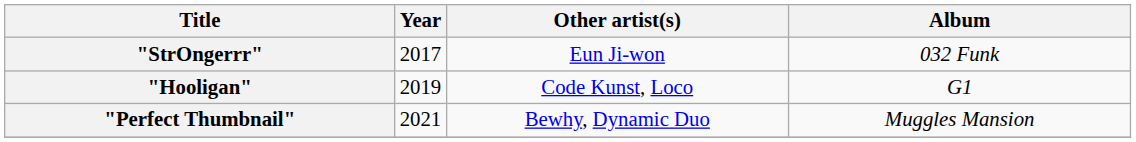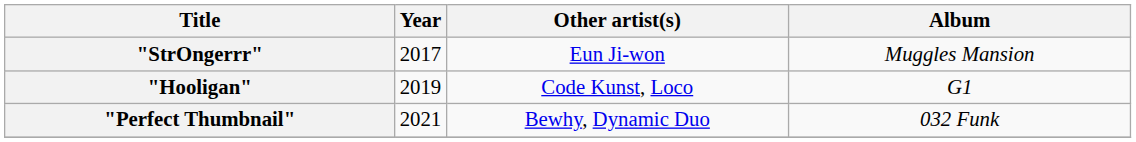"StrOngerrr" | Album: 032 Funk -> Muggles Mansion
"Perfect Thumbnail" | Album: Muggles Mansion -> 032 Funk
